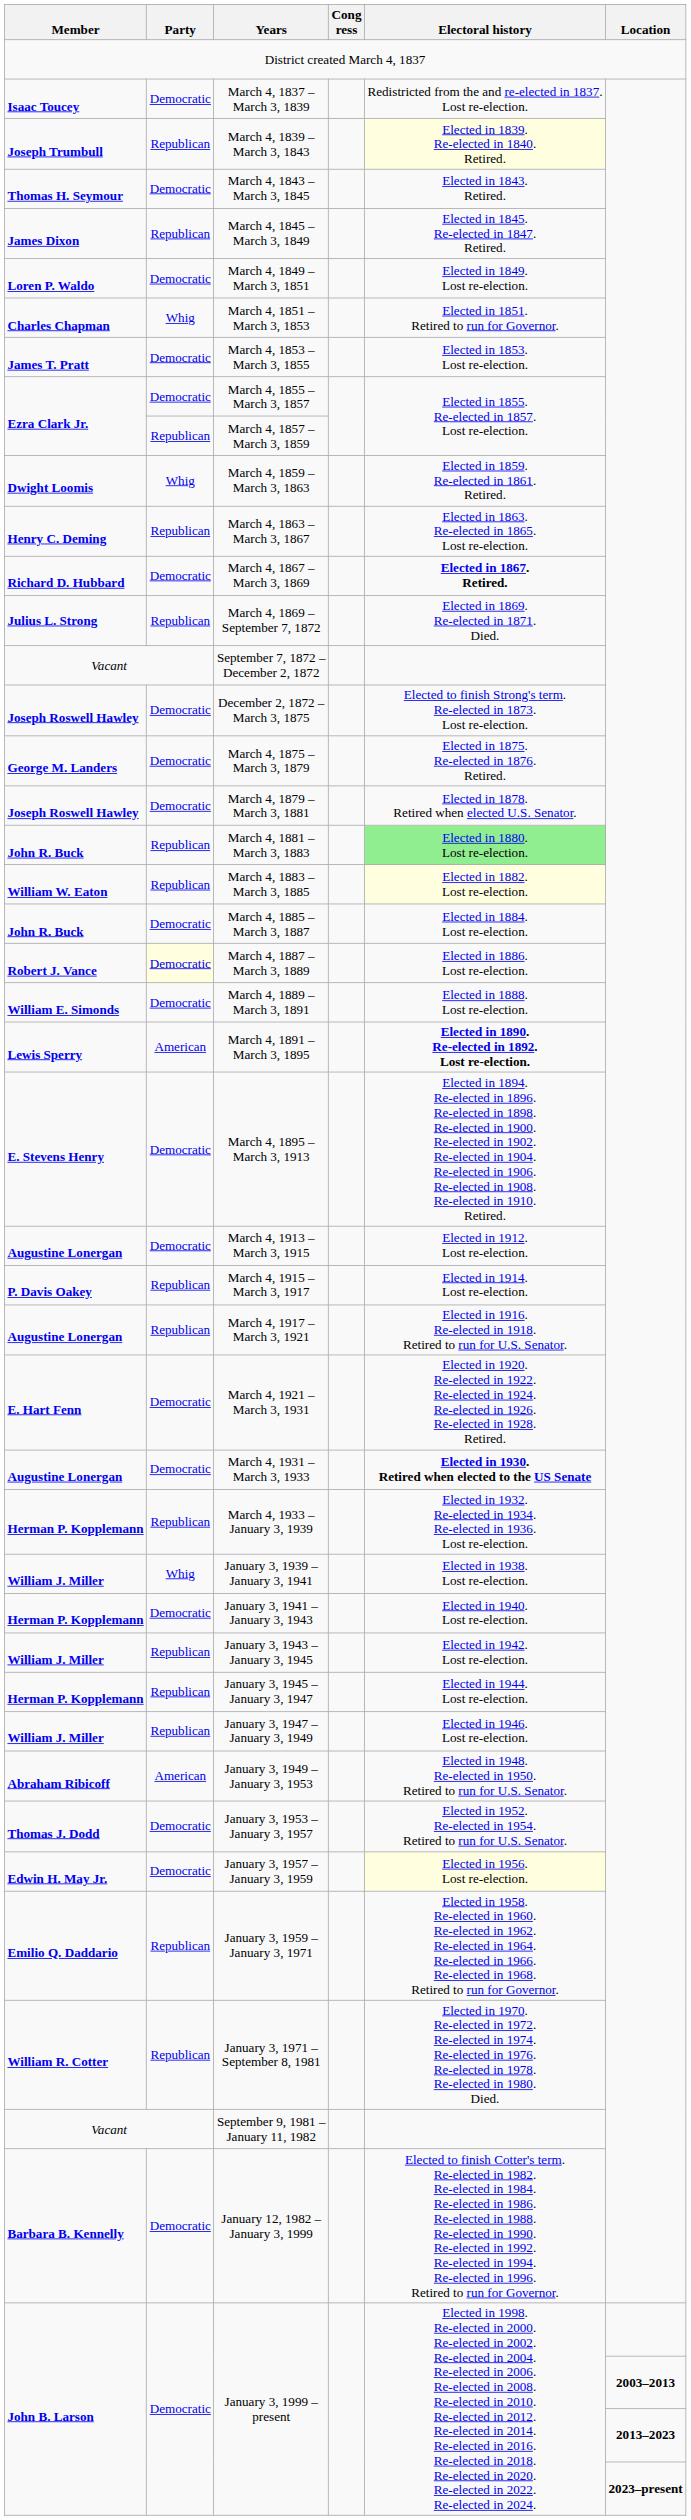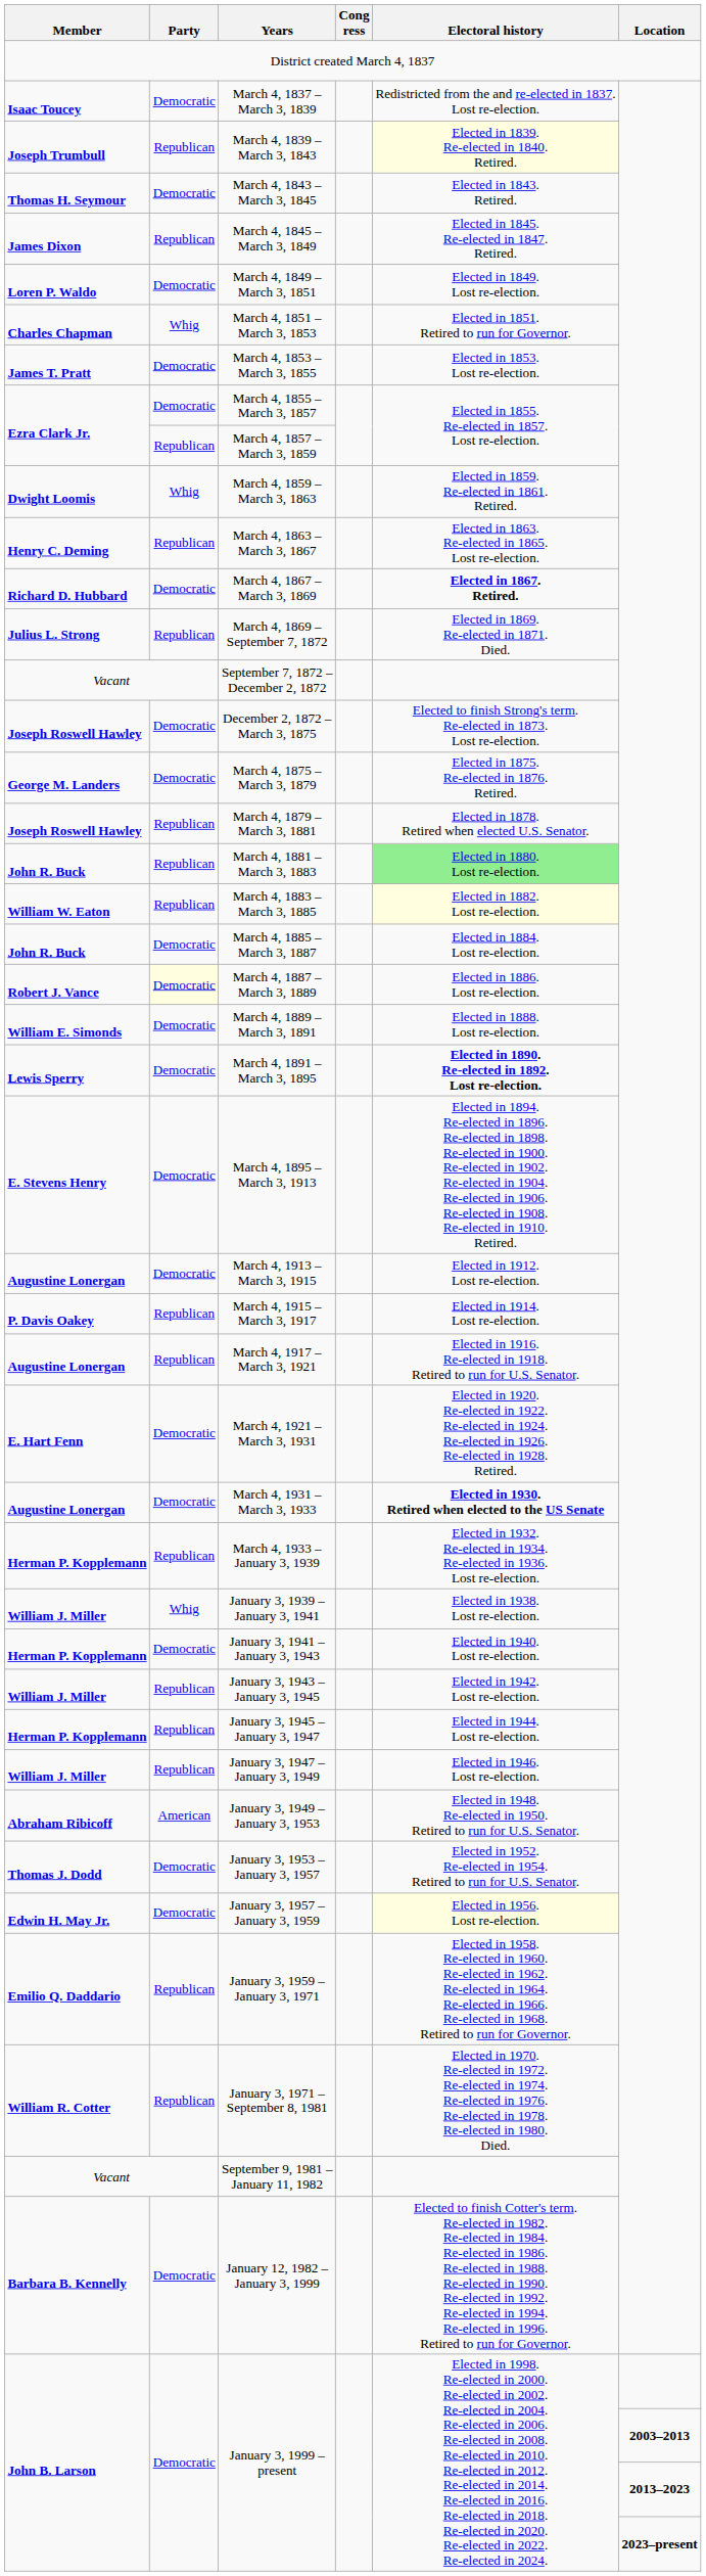March 4, 1879 – March 3, 1881 | Party: Democratic -> Republican
March 4, 1891 – March 3, 1895 | Party: American -> Democratic
